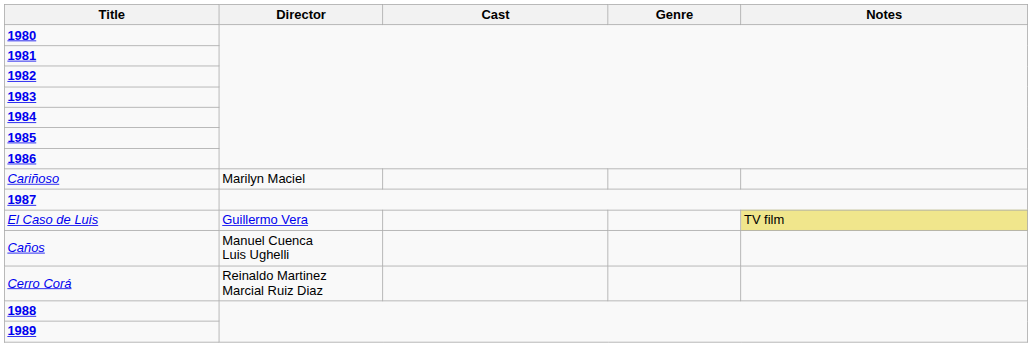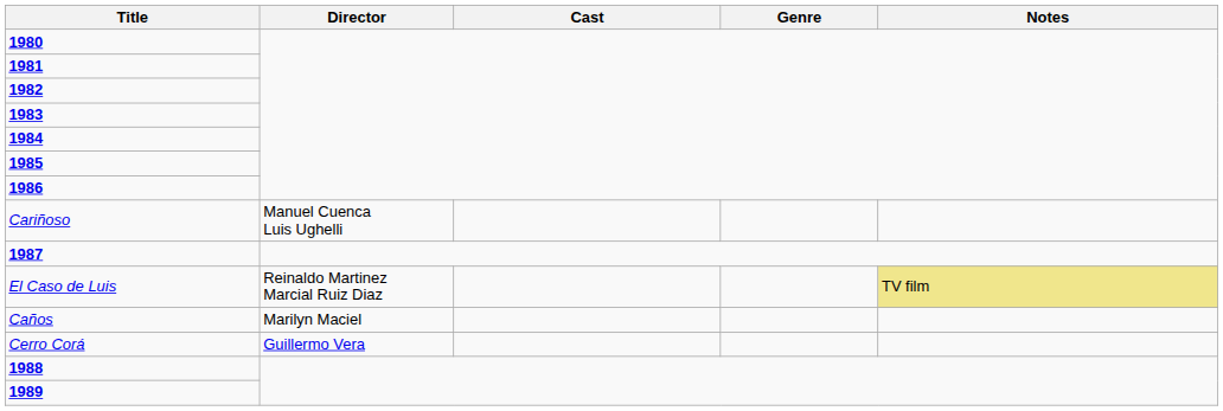Cariñoso | Director: Marilyn Maciel -> Manuel Cuenca Luis Ughelli
El Caso de Luis | Director: Guillermo Vera -> Reinaldo Martinez Marcial Ruiz Diaz
Caños | Director: Manuel Cuenca Luis Ughelli -> Marilyn Maciel
Cerro Corá | Director: Reinaldo Martinez Marcial Ruiz Diaz -> Guillermo Vera
